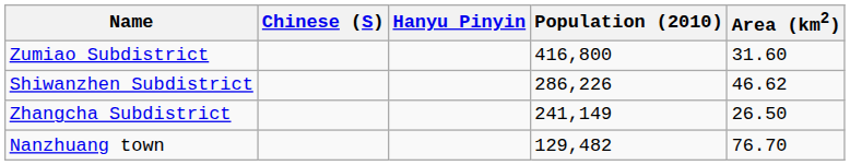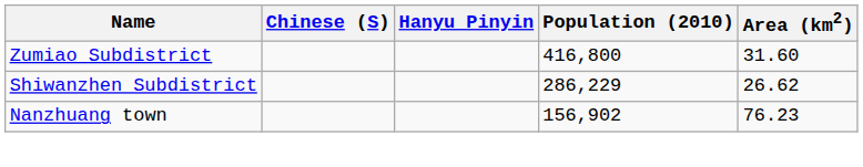Shiwanzhen Subdistrict | Population (2010): 286,226 -> 286,229
Shiwanzhen Subdistrict | Area (km2): 46.62 -> 26.62
- row: Zhangcha Subdistrict | 241,149 | 26.50
Nanzhuang town | Population (2010): 129,482 -> 156,902
Nanzhuang town | Area (km2): 76.70 -> 76.23
